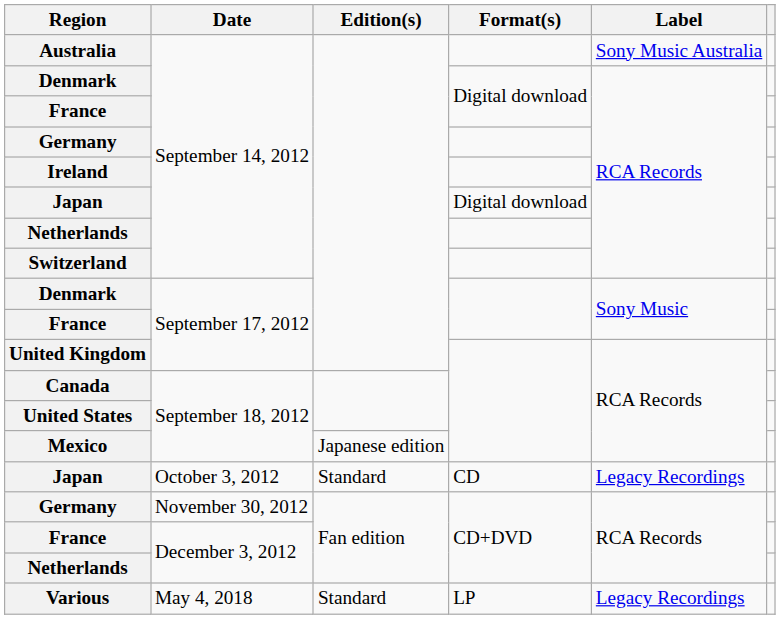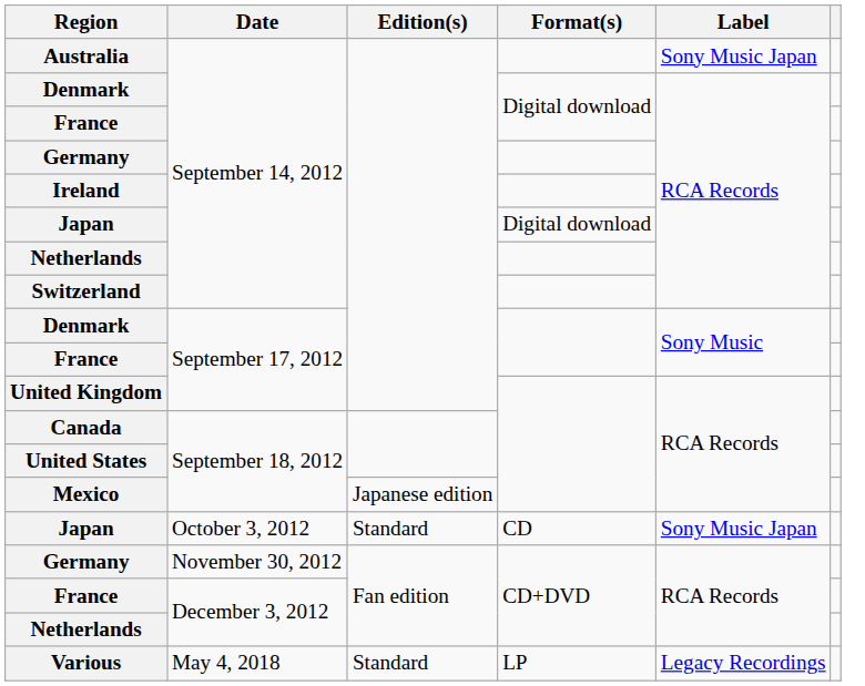Australia | Label: Sony Music Australia -> Sony Music Japan
Japan / October 3, 2012 | Label: Legacy Recordings -> Sony Music Japan
